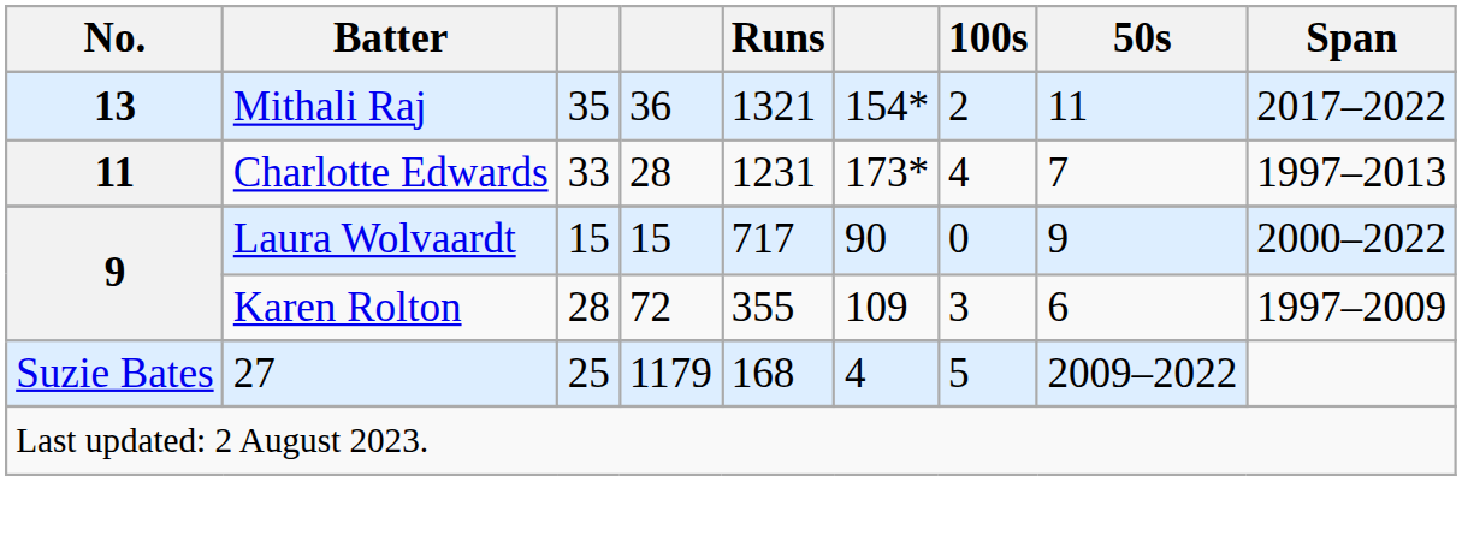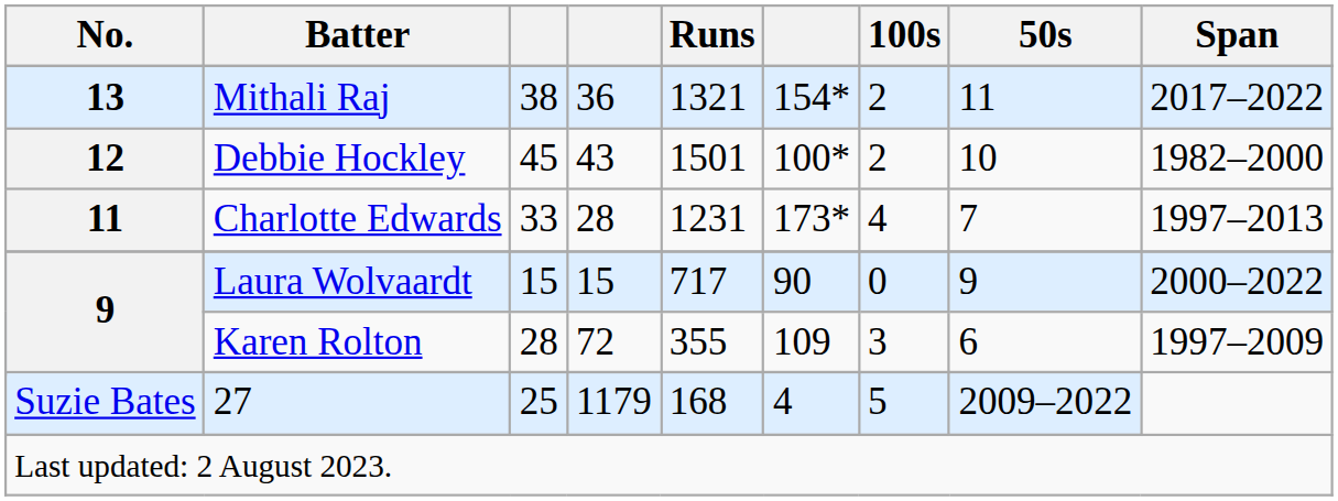Mithali Raj | column 3: 35 -> 38
+ row: 12 | Debbie Hockley | 45 | 43 | 1501 | 100* | 2 | 10 | 1982–2000
